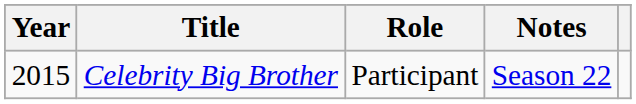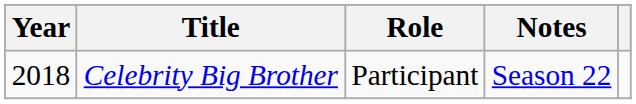Celebrity Big Brother | Year: 2015 -> 2018
